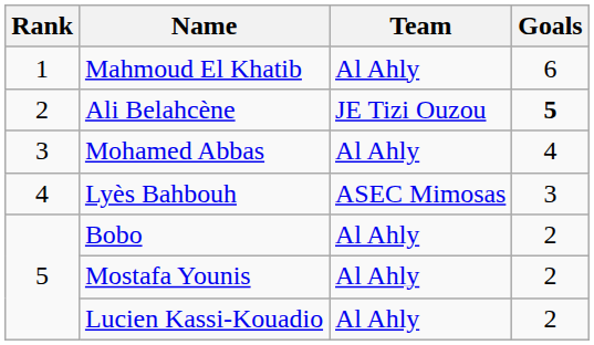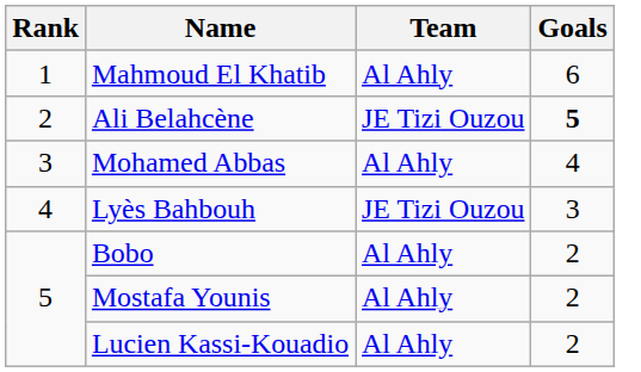Lyès Bahbouh | Team: ASEC Mimosas -> JE Tizi Ouzou
